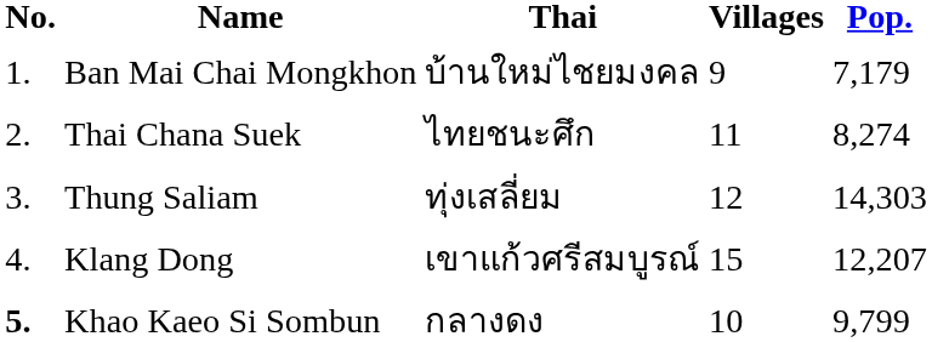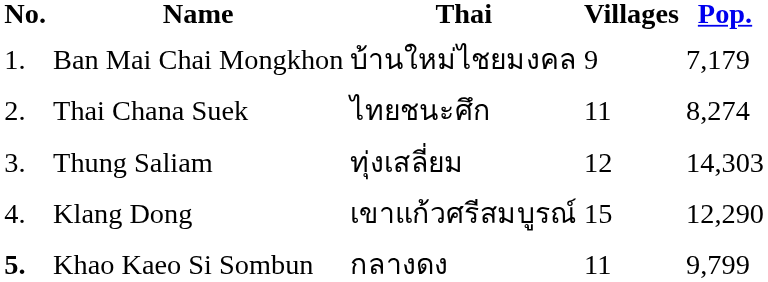Klang Dong | Pop.: 12,207 -> 12,290
Khao Kaeo Si Sombun | Villages: 10 -> 11
